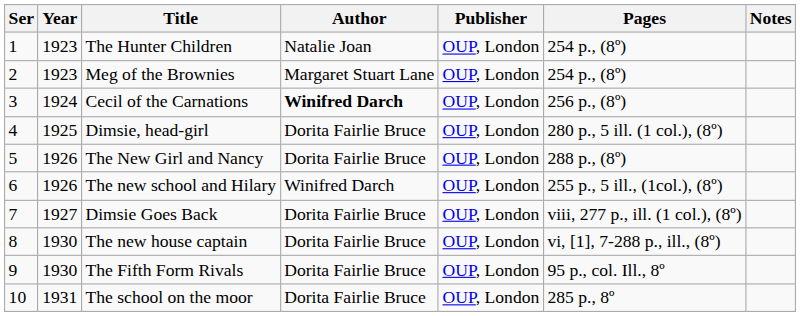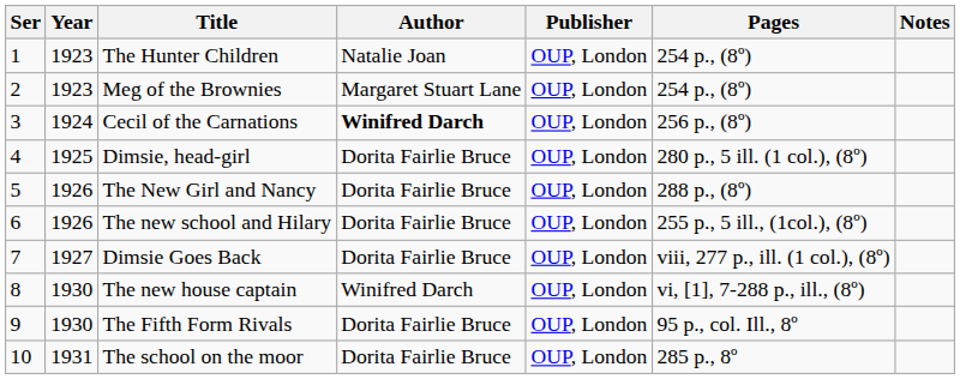The new school and Hilary | Author: Winifred Darch -> Dorita Fairlie Bruce
The new house captain | Author: Dorita Fairlie Bruce -> Winifred Darch
